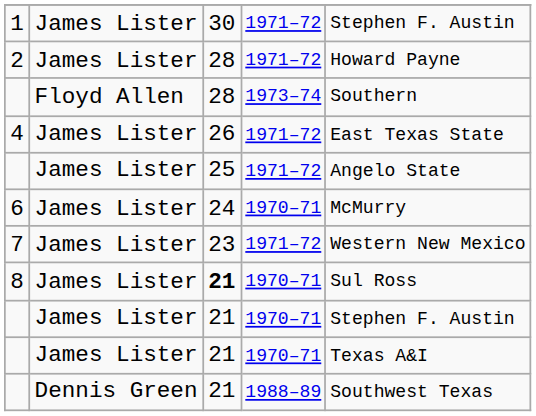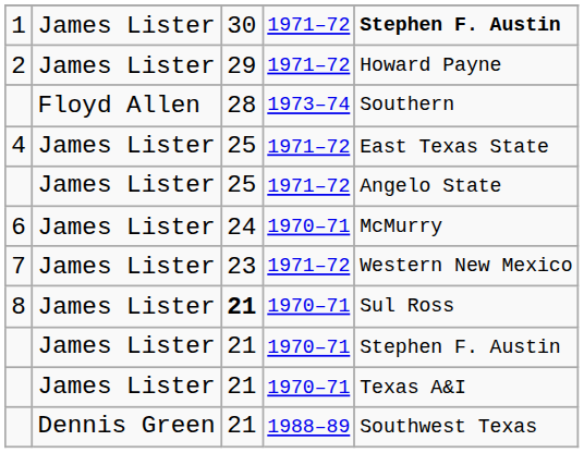1 | column 5: normal -> bold
2 | column 3: 28 -> 29
4 | column 3: 26 -> 25
